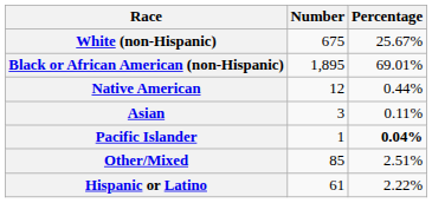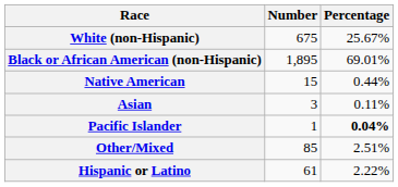Native American | Number: 12 -> 15
